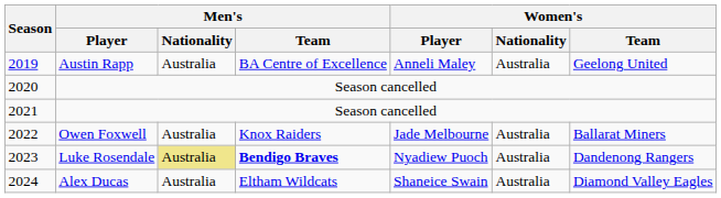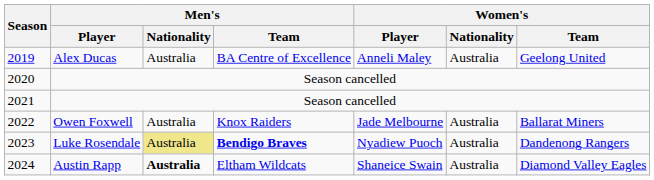2019 | Men's / Player: Austin Rapp -> Alex Ducas
2024 | Men's / Player: Alex Ducas -> Austin Rapp
2024 | Men's / Nationality: normal -> bold
